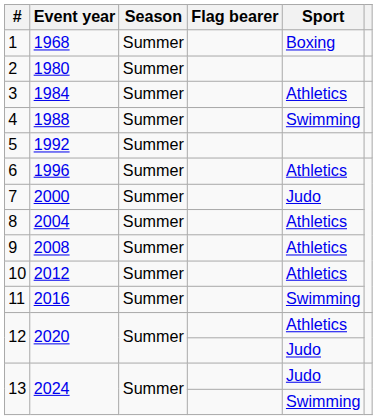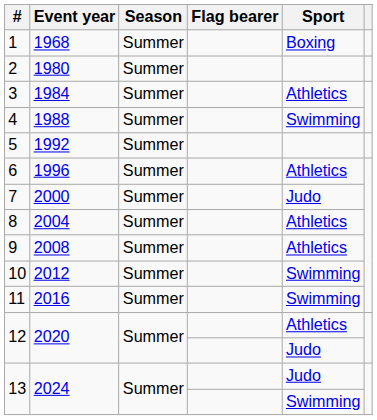10 | Sport: Athletics -> Swimming
